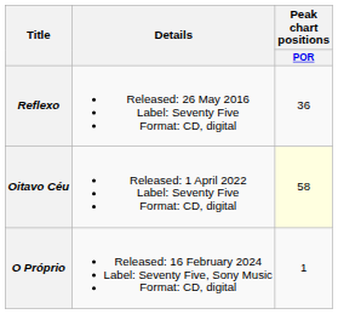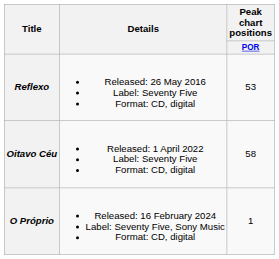Reflexo | Peak chart positions / POR: 36 -> 53
Oitavo Céu | Peak chart positions / POR: lightyellow background -> no background
